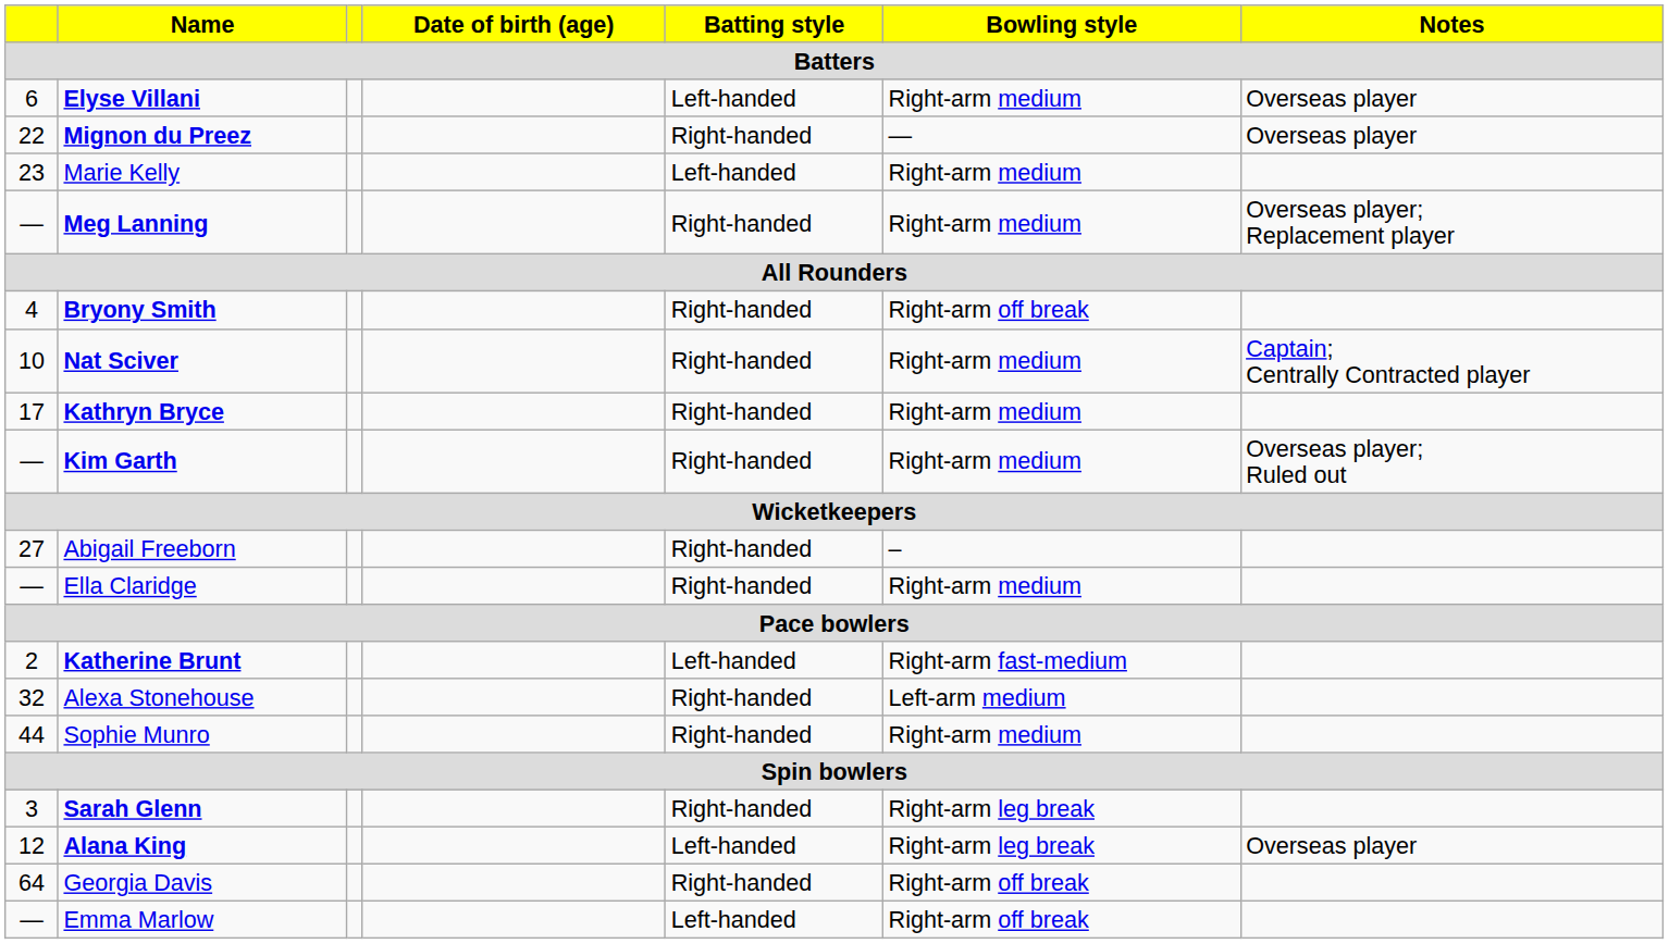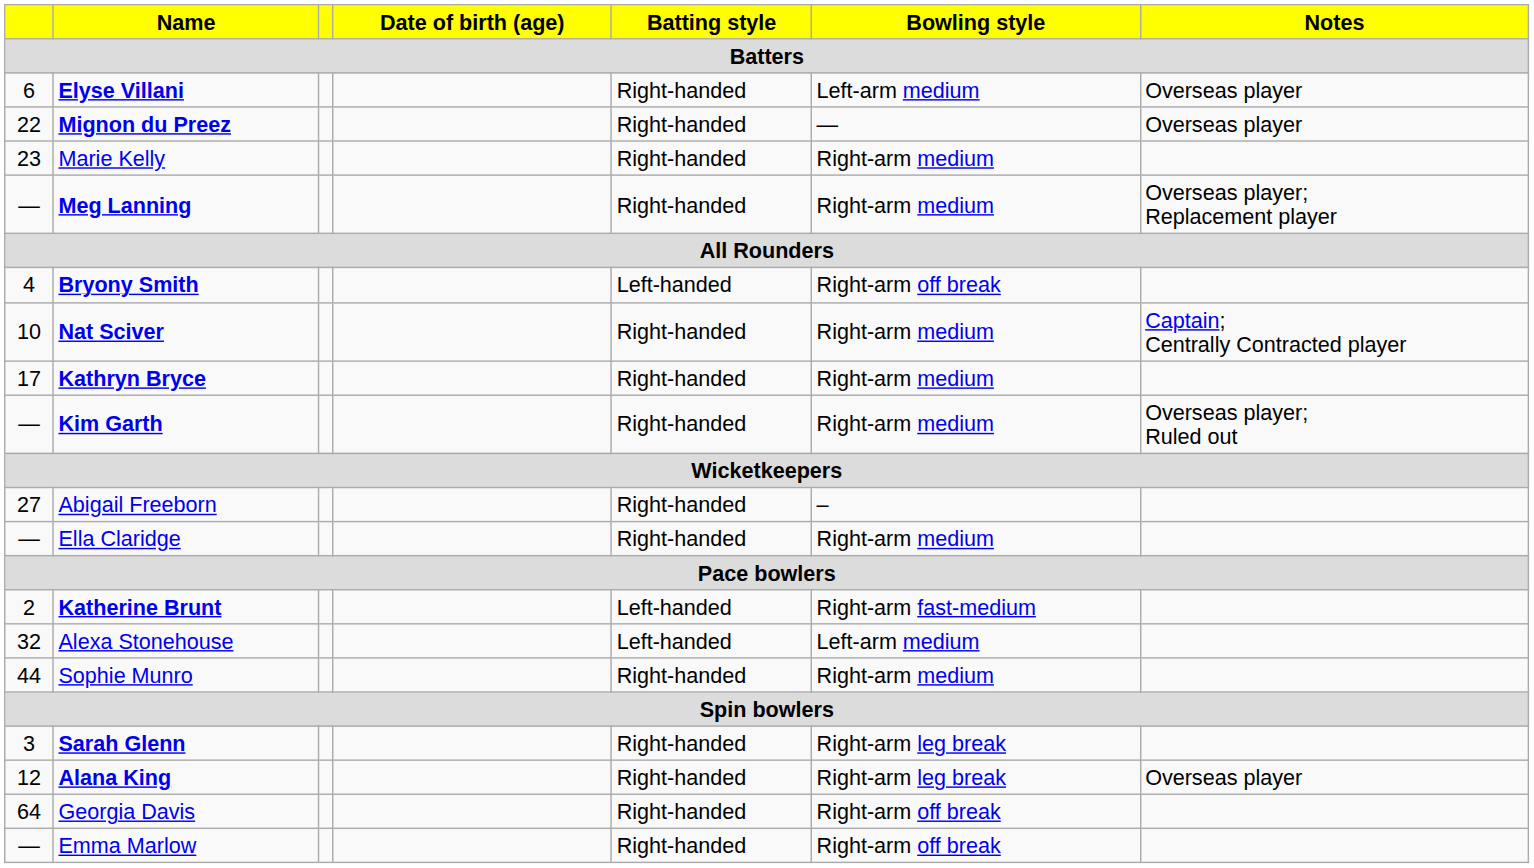Elyse Villani | Batting style: Left-handed -> Right-handed
Elyse Villani | Bowling style: Right-arm medium -> Left-arm medium
Marie Kelly | Batting style: Left-handed -> Right-handed
Bryony Smith | Batting style: Right-handed -> Left-handed
Alexa Stonehouse | Batting style: Right-handed -> Left-handed
Alana King | Batting style: Left-handed -> Right-handed
Emma Marlow | Batting style: Left-handed -> Right-handed
